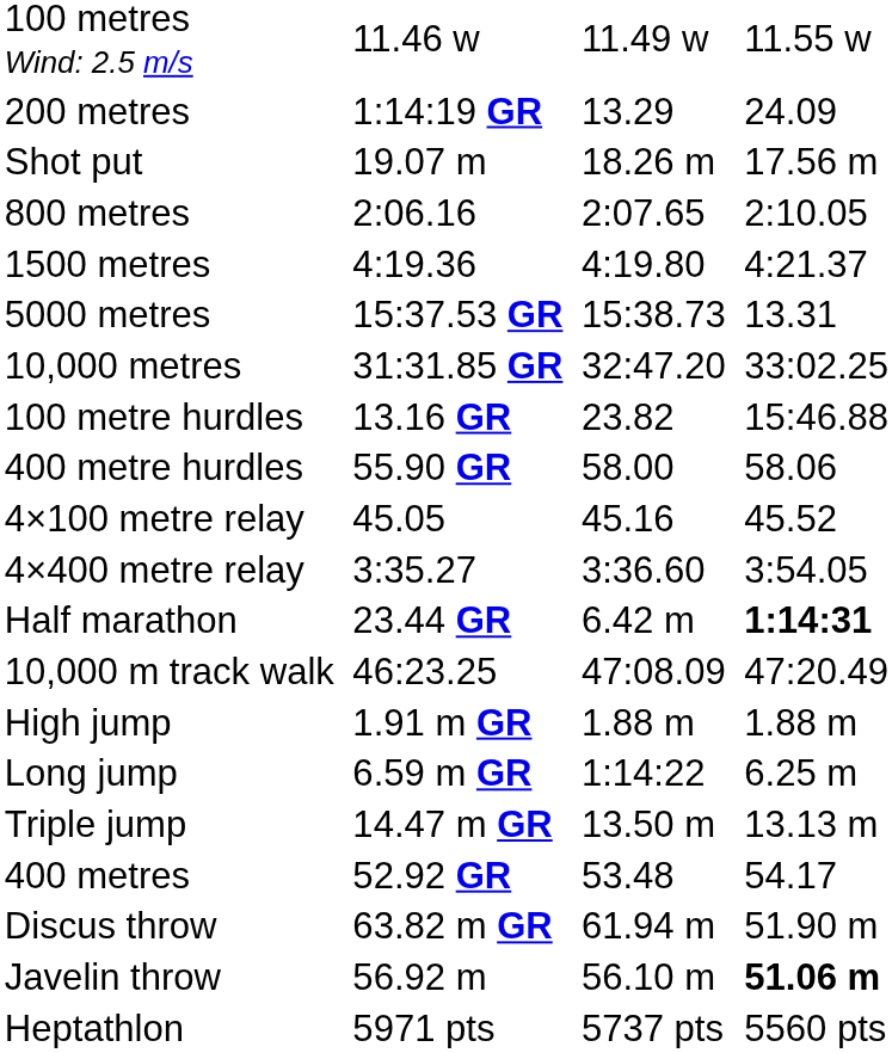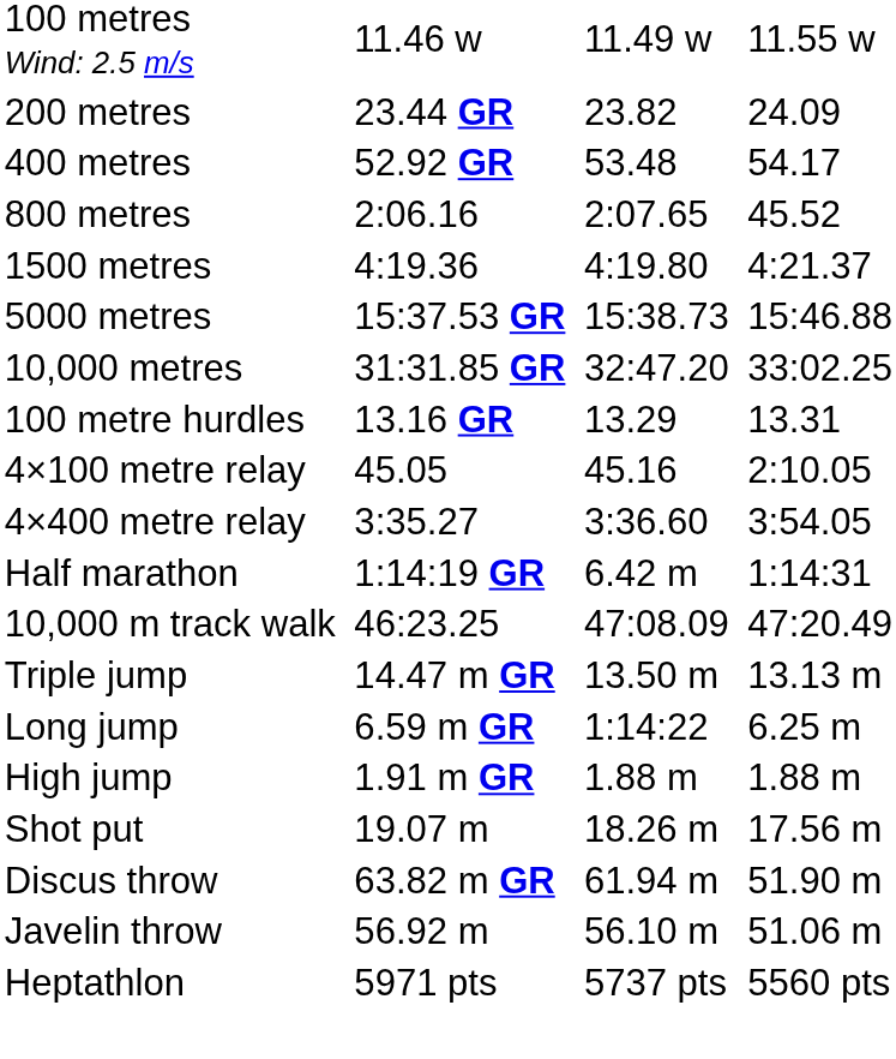200 metres | column 3: 1:14:19 GR -> 23.44 GR
200 metres | column 5: 13.29 -> 23.82
rows swapped: 400 metres <-> Shot put
800 metres | column 7: 2:10.05 -> 45.52
5000 metres | column 7: 13.31 -> 15:46.88
100 metre hurdles | column 5: 23.82 -> 13.29
100 metre hurdles | column 7: 15:46.88 -> 13.31
- row: 400 metre hurdles | 55.90 GR | 58.00 | 58.06
4×100 metre relay | column 7: 45.52 -> 2:10.05
Half marathon | column 3: 23.44 GR -> 1:14:19 GR
Half marathon | column 7: bold -> normal
rows swapped: High jump <-> Triple jump
Javelin throw | column 7: bold -> normal
